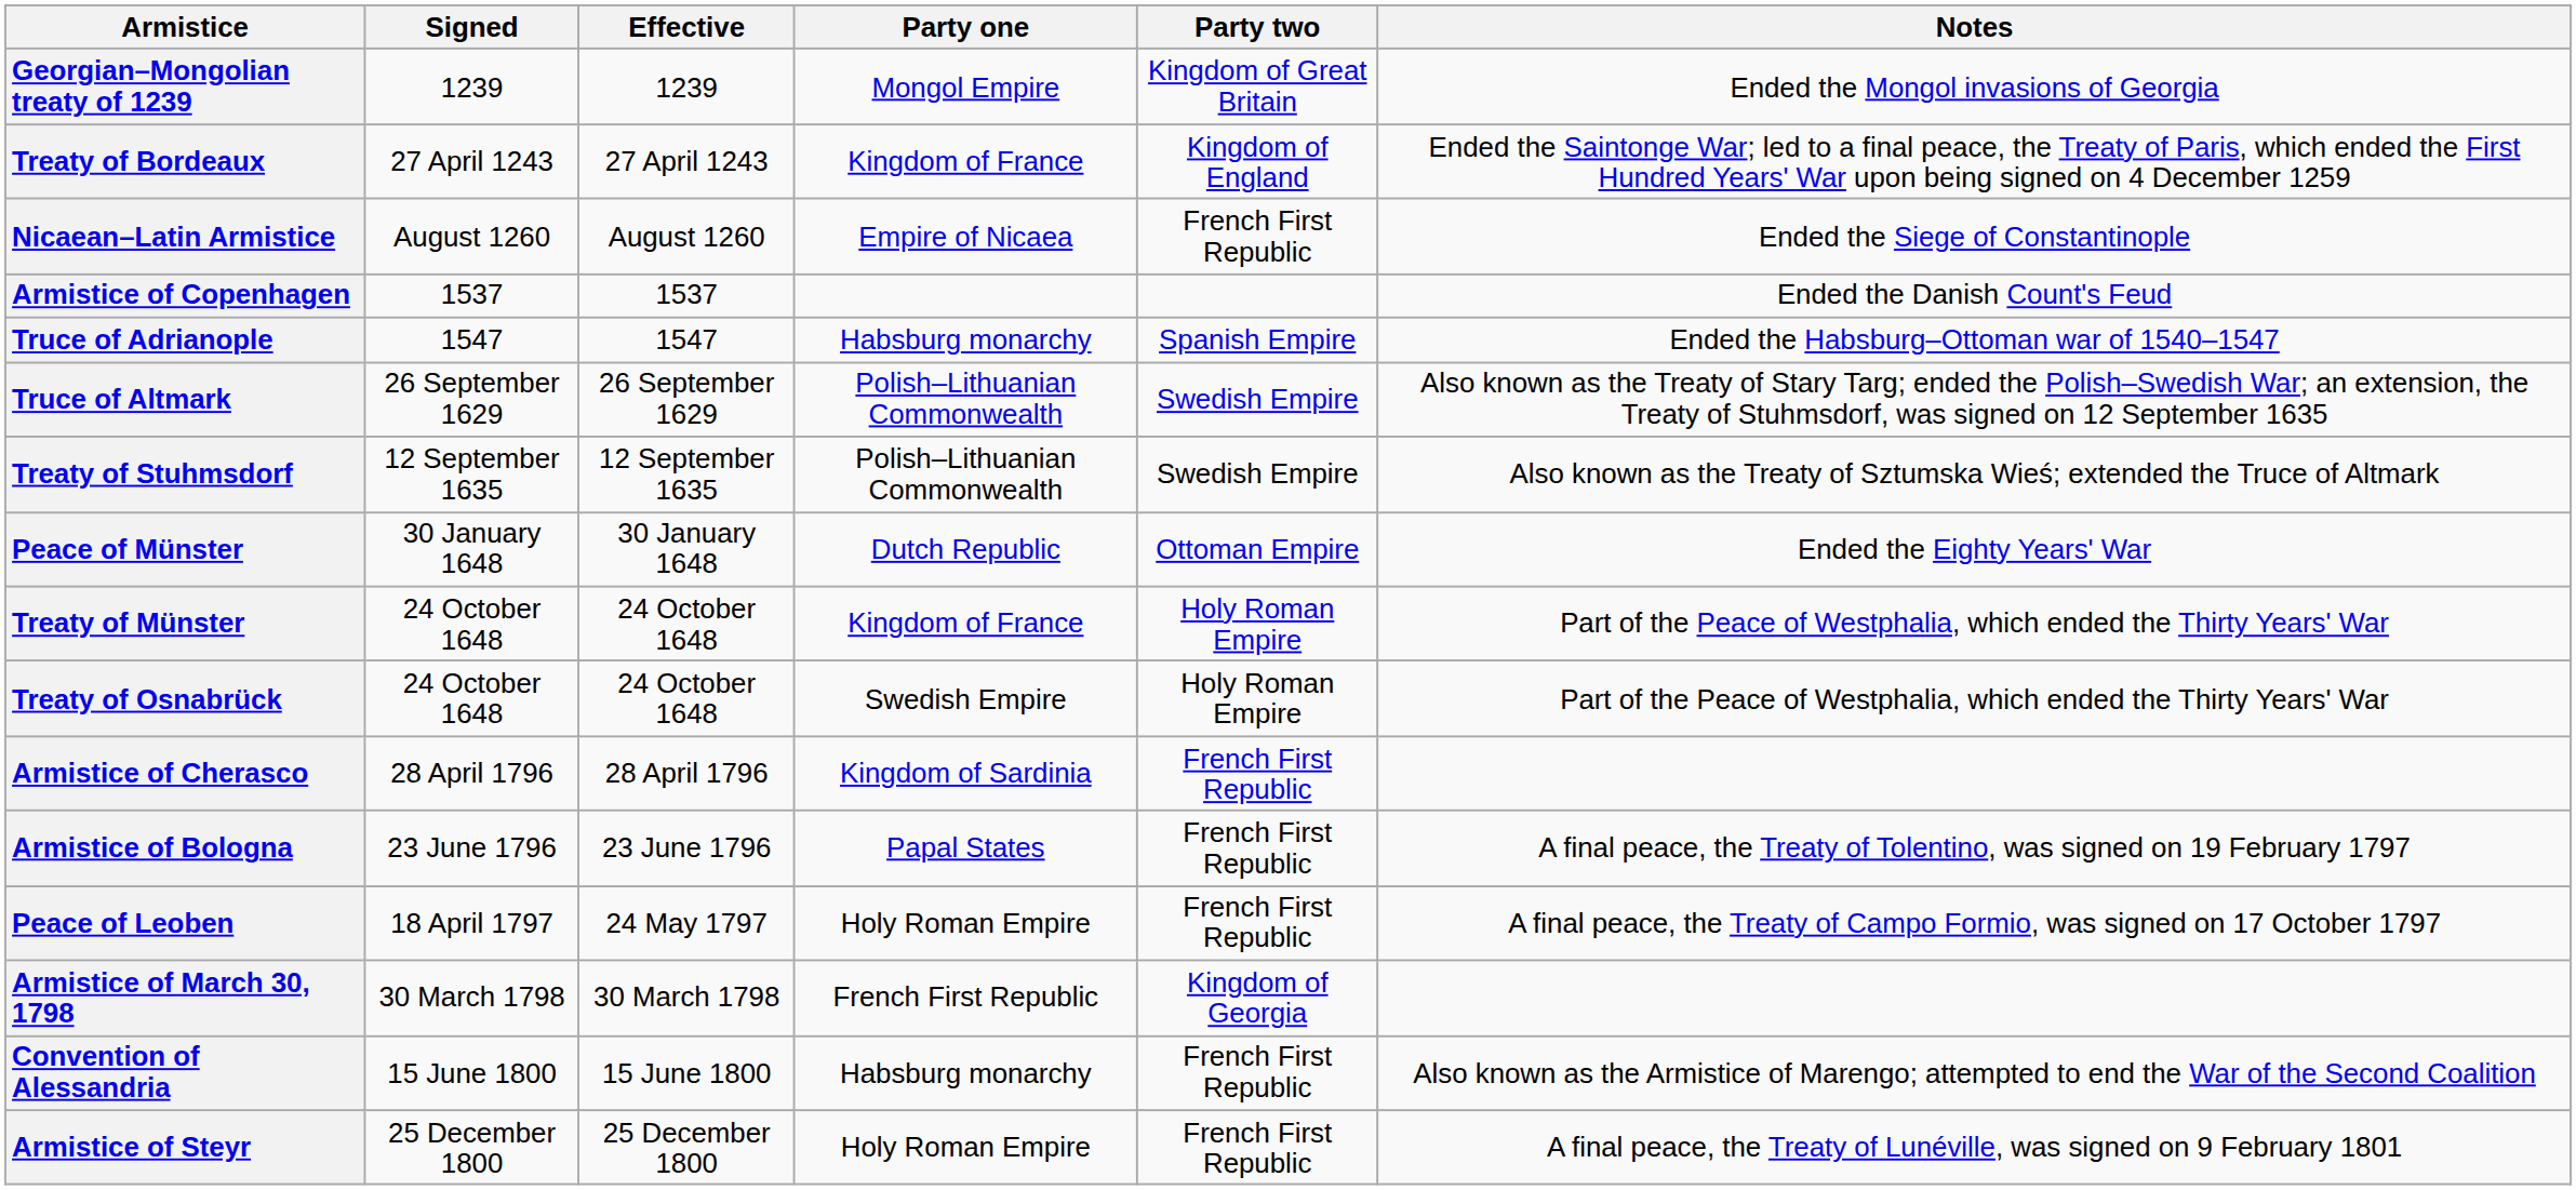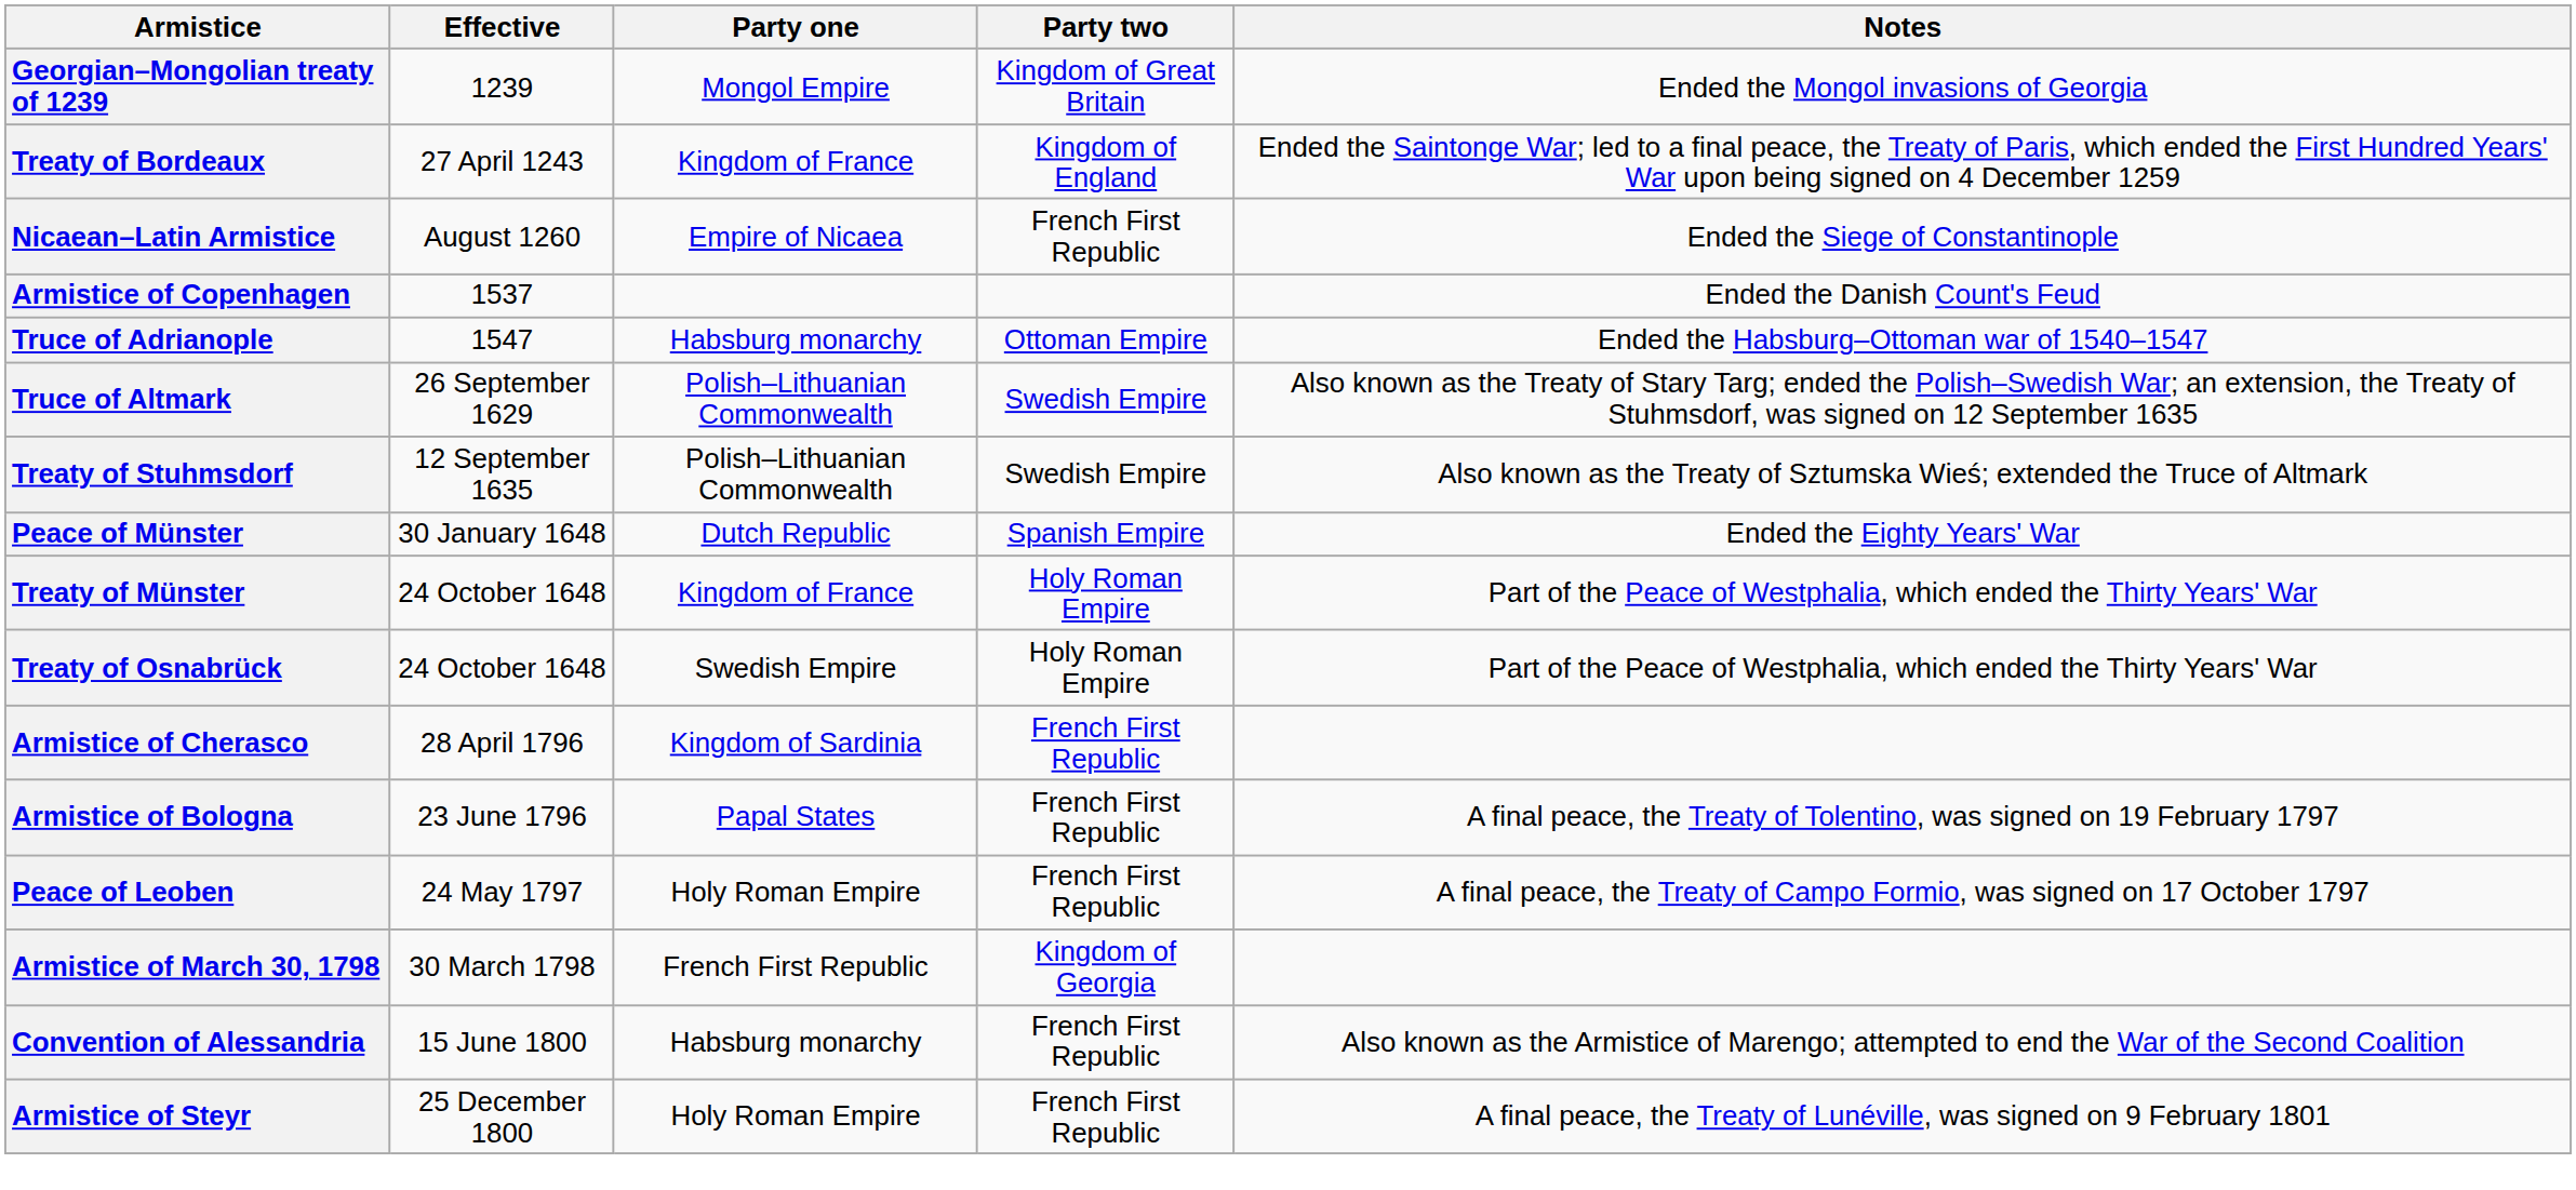- column: Signed | 1239 | 27 April 1243 | August 1260 | 1537 | 1547 | 26 September 1629 | 12 September 1635 | 30 January 1648 | 24 October 1648 | 24 October 1648 | 28 April 1796 | 23 June 1796 | 18 April 1797 | 30 March 1798 | 15 June 1800 | 25 December 1800
Truce of Adrianople | Party two: Spanish Empire -> Ottoman Empire
Peace of Münster | Party two: Ottoman Empire -> Spanish Empire
